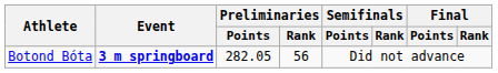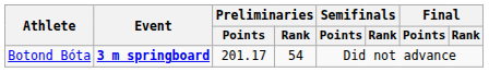Botond Bóta | Preliminaries / Points: 282.05 -> 201.17
Botond Bóta | Preliminaries / Rank: 56 -> 54
